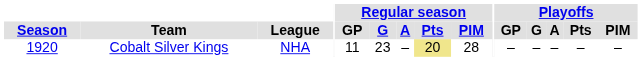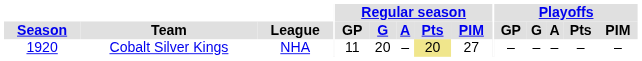Cobalt Silver Kings | Regular season / G: 23 -> 20
Cobalt Silver Kings | Regular season / PIM: 28 -> 27
